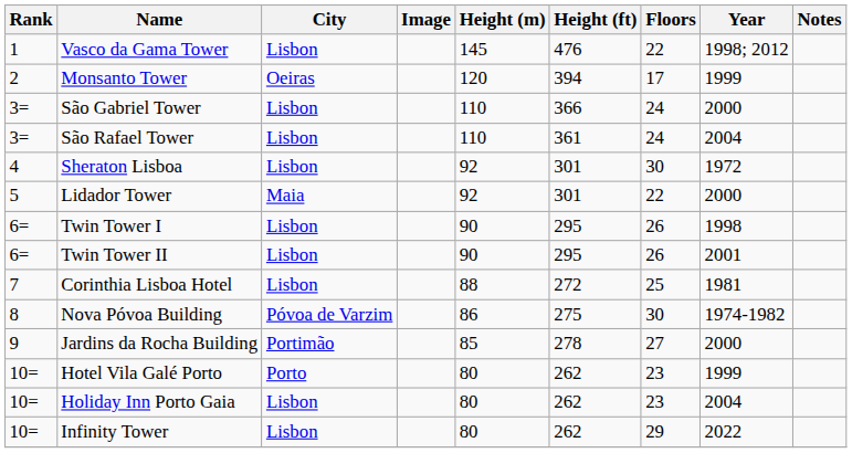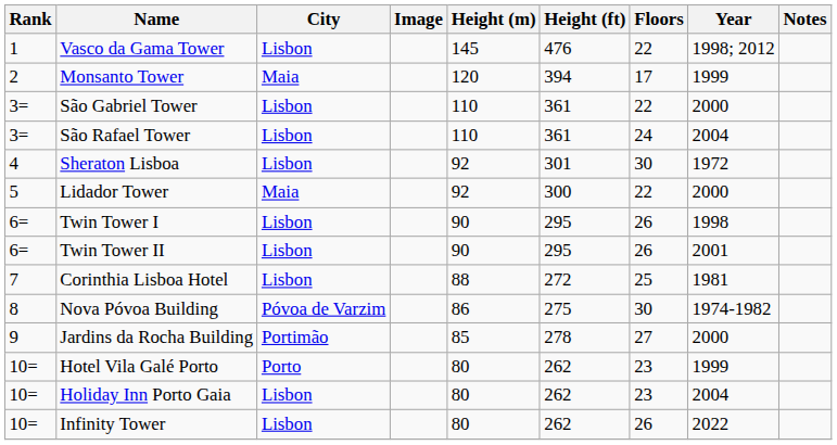Monsanto Tower | City: Oeiras -> Maia
São Gabriel Tower | Height (ft): 366 -> 361
São Gabriel Tower | Floors: 24 -> 22
Lidador Tower | Height (ft): 301 -> 300
Infinity Tower | Floors: 29 -> 26
